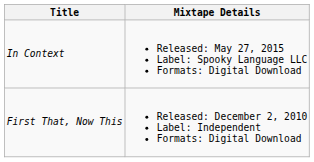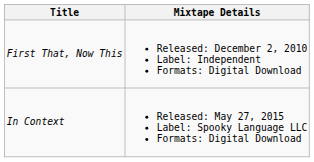rows swapped: First That, Now This <-> In Context
